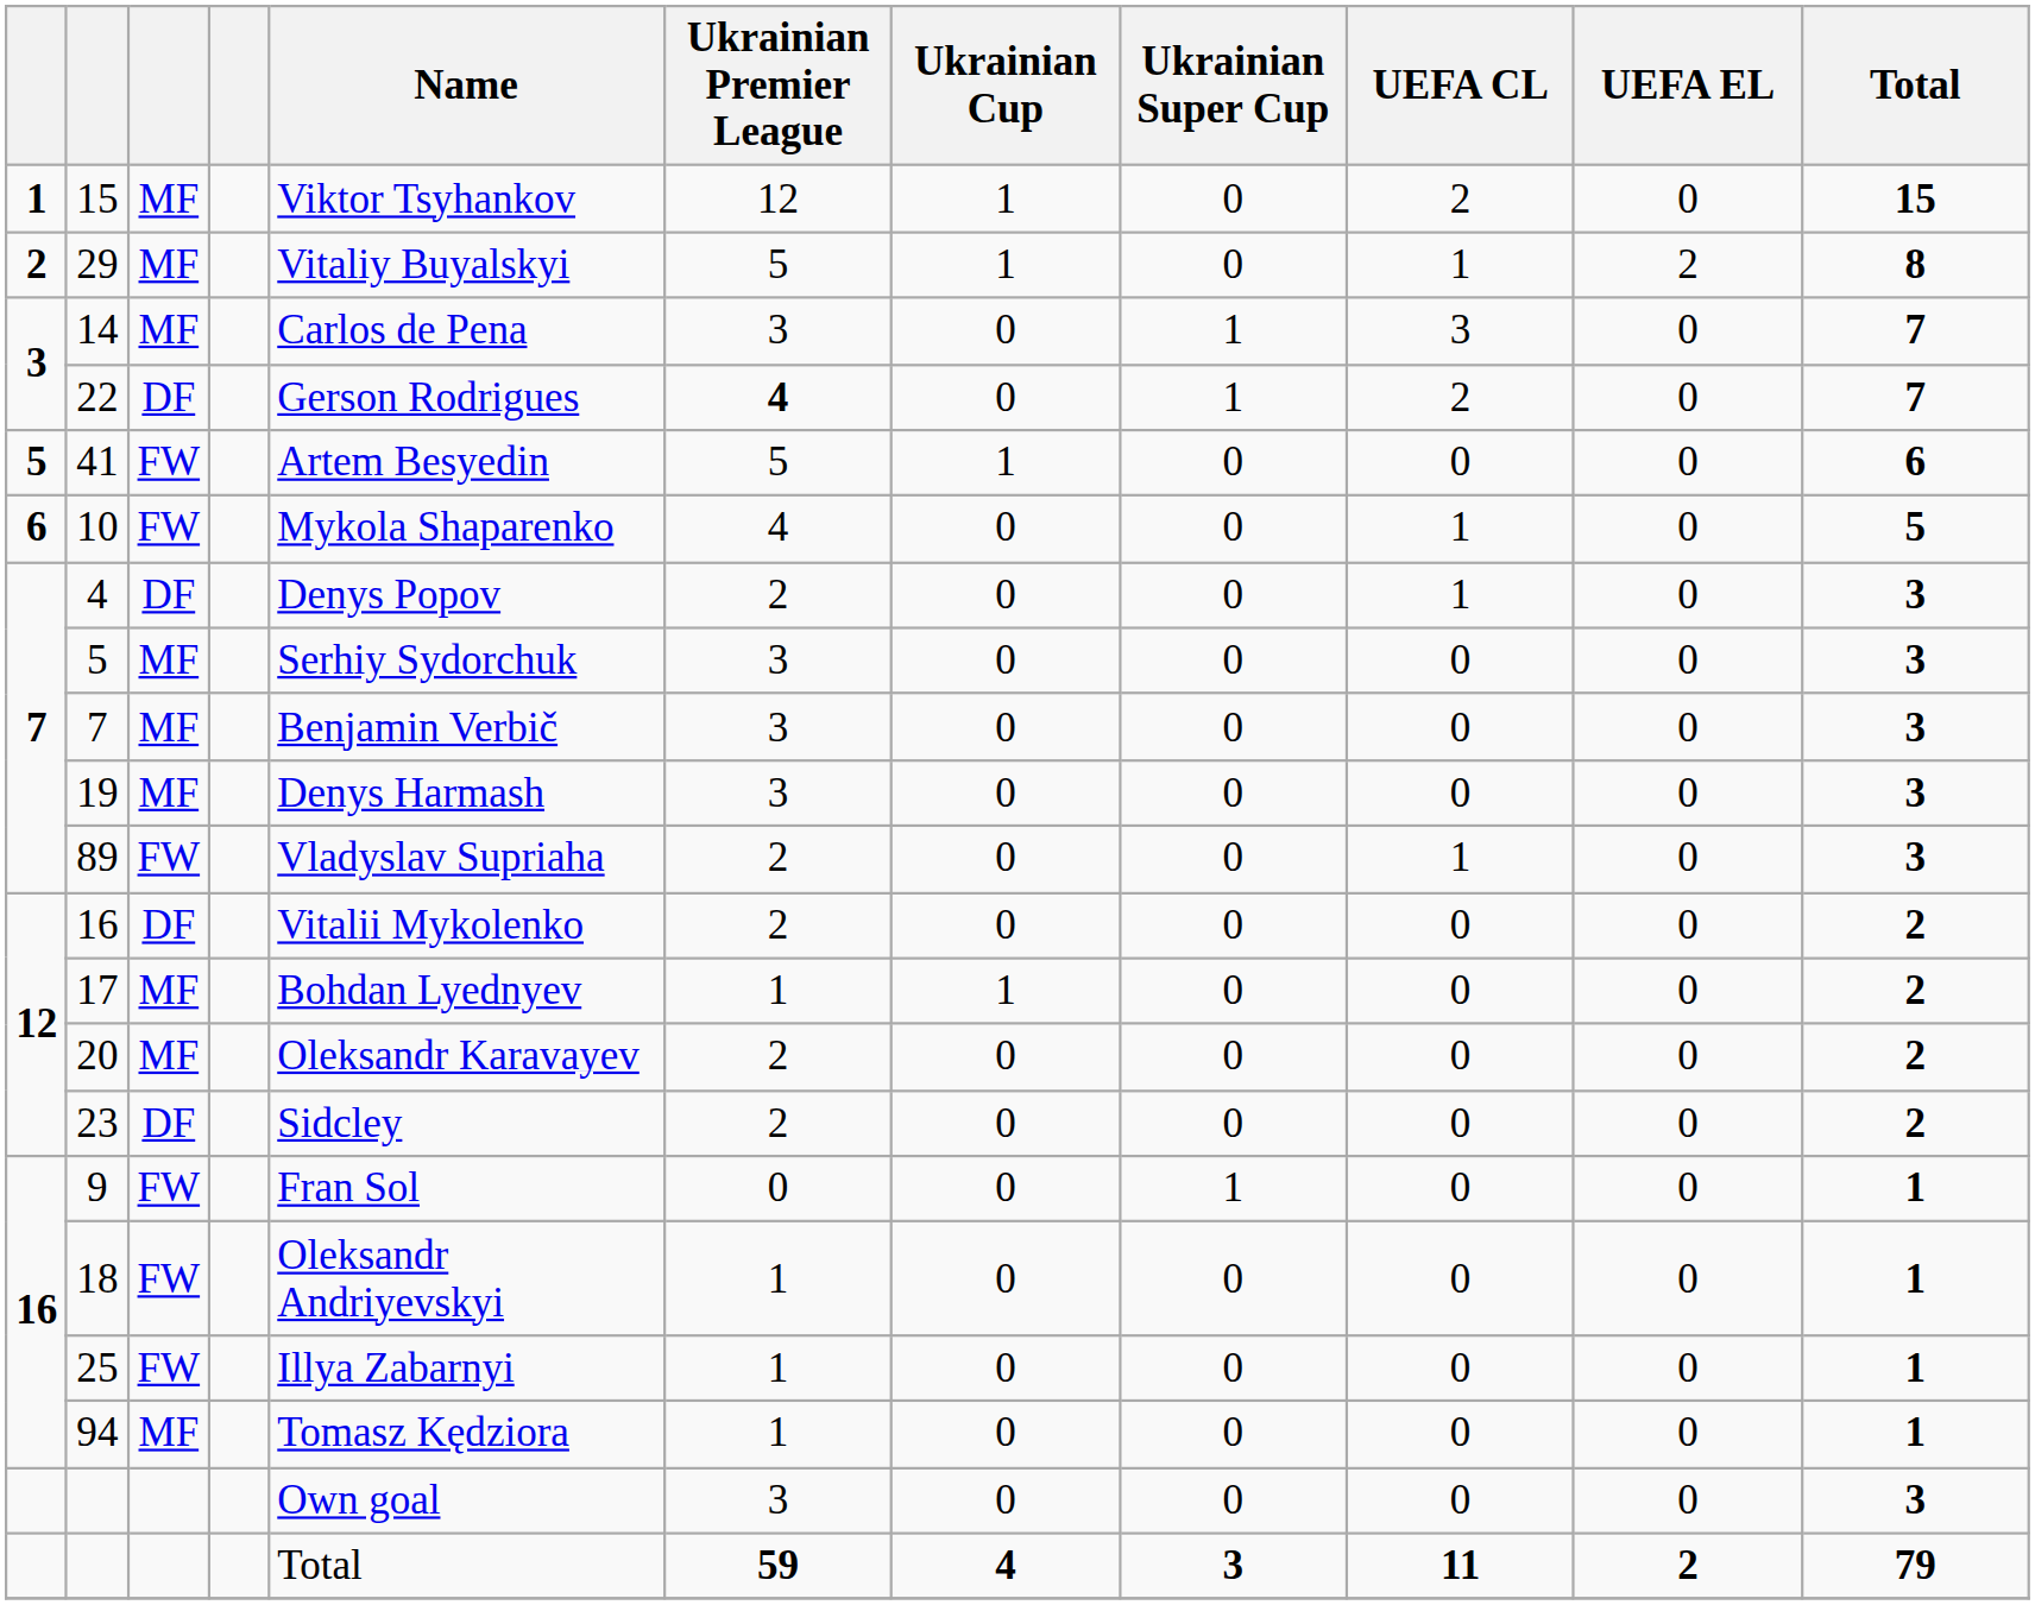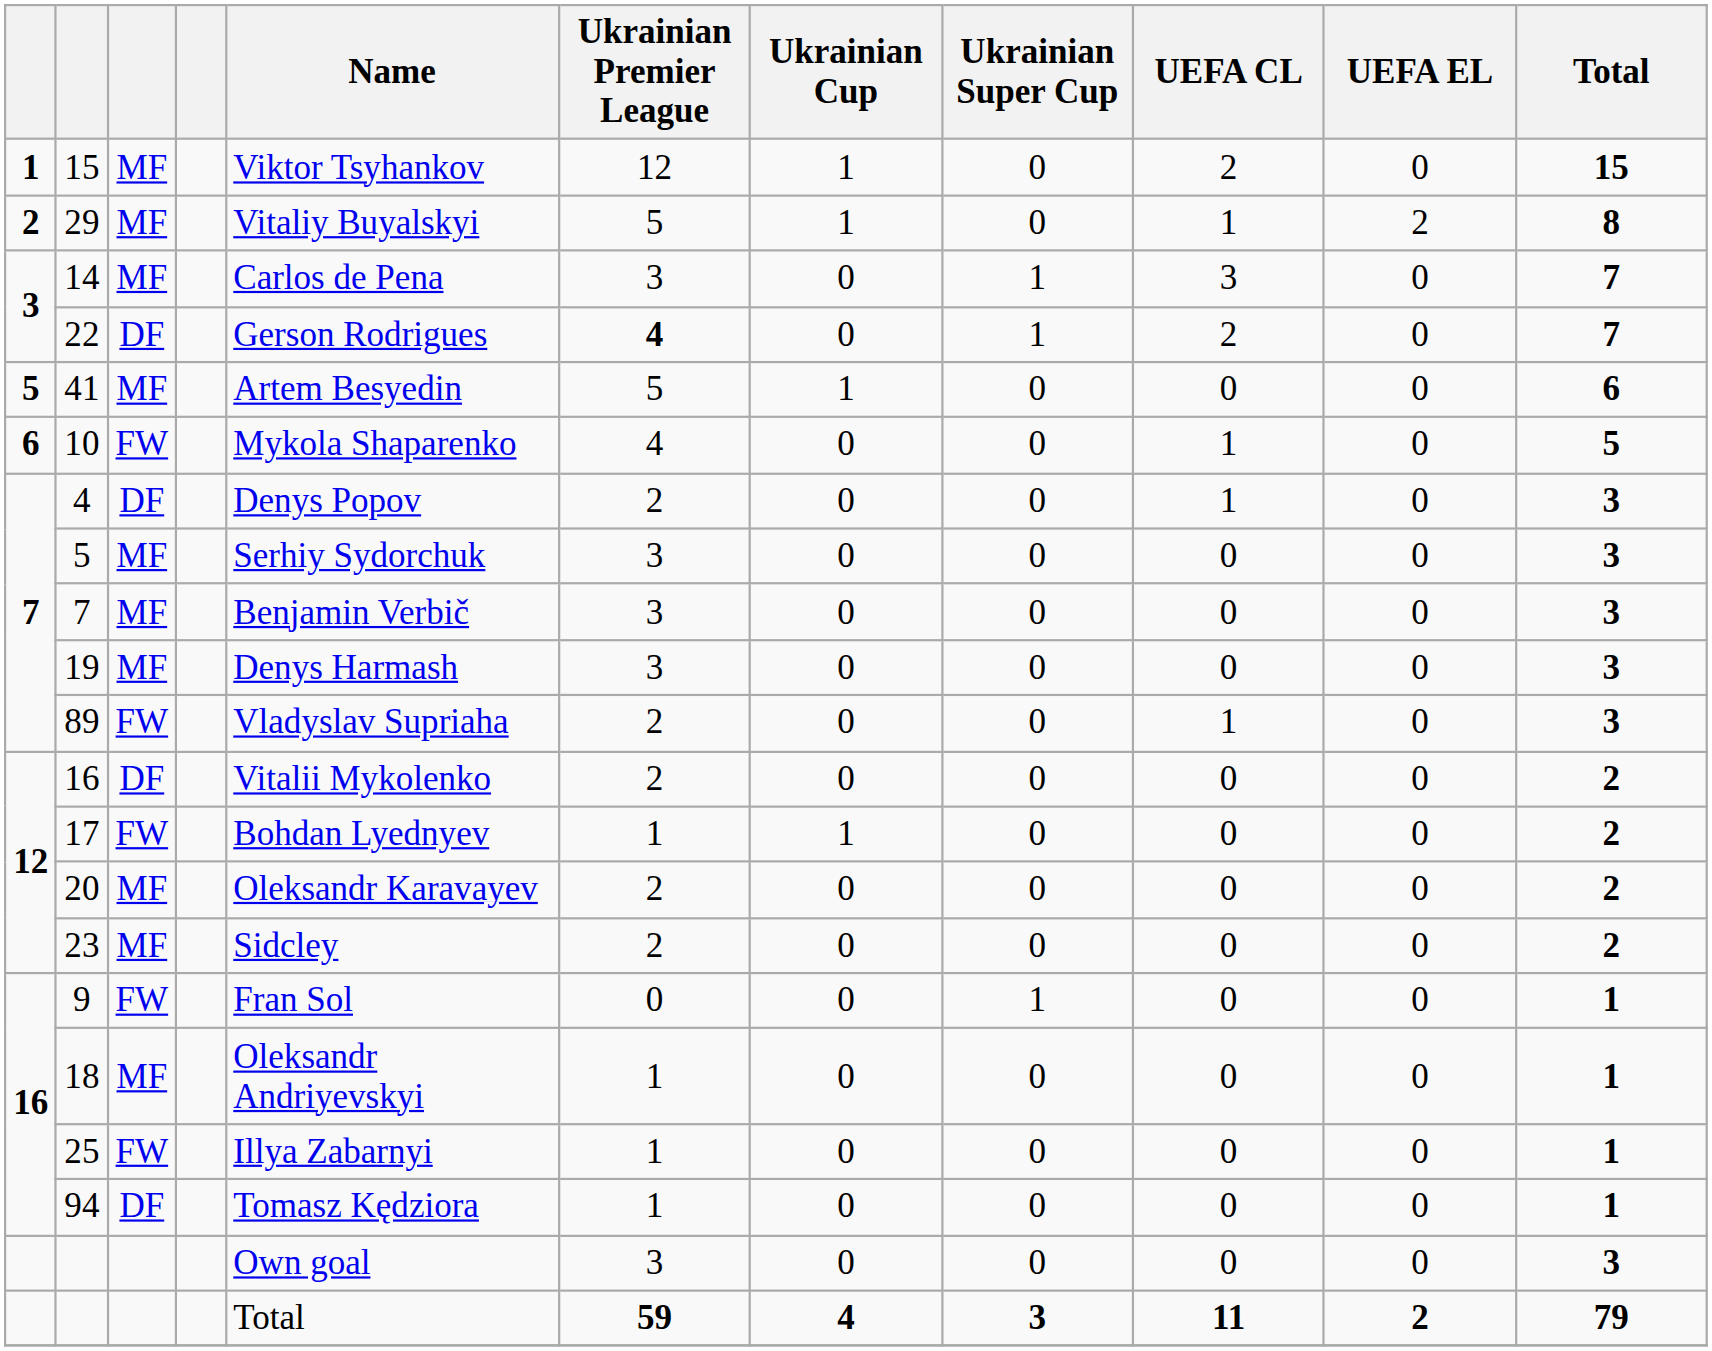41 | column 3: FW -> MF
17 | column 3: MF -> FW
23 | column 3: DF -> MF
18 | column 3: FW -> MF
94 | column 3: MF -> DF
